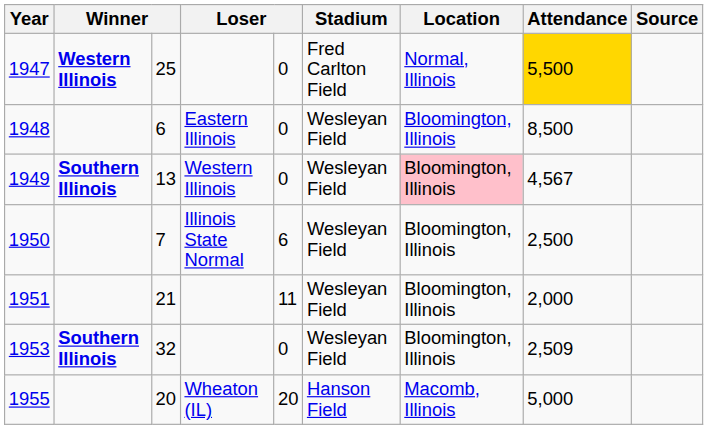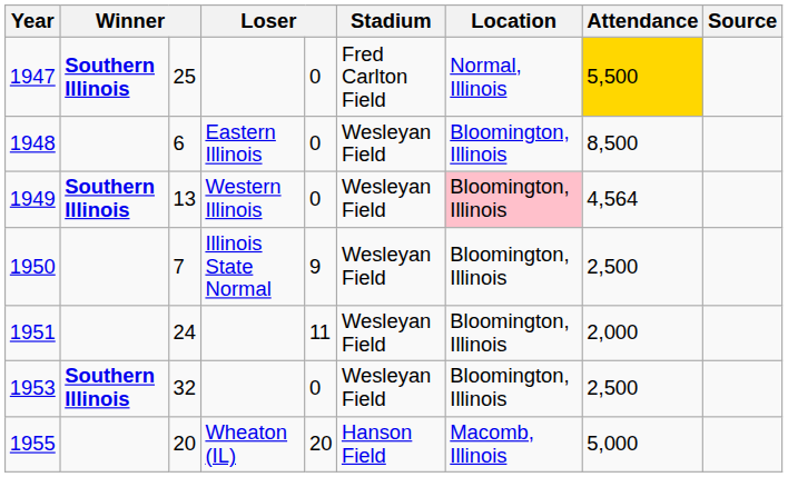1947 | column 2: Western Illinois -> Southern Illinois
1949 | Attendance: 4,567 -> 4,564
1950 | column 5: 6 -> 9
1951 | column 3: 21 -> 24
1953 | Attendance: 2,509 -> 2,500
